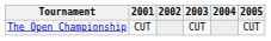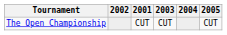columns swapped: 2001 <-> 2002
